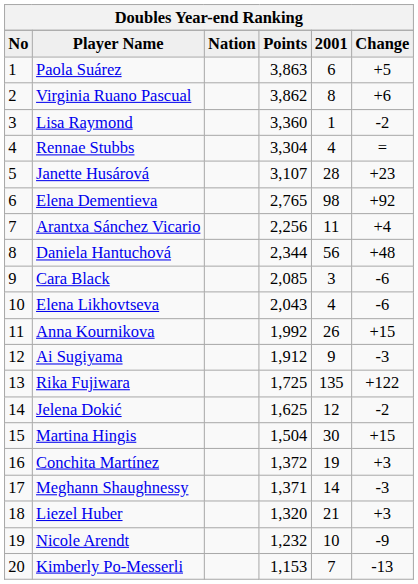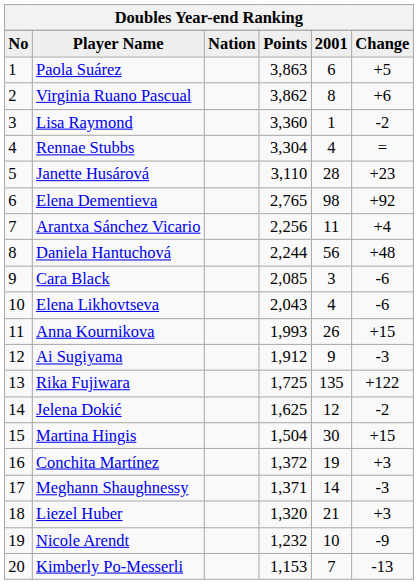Janette Husárová | Points: 3,107 -> 3,110
Daniela Hantuchová | Points: 2,344 -> 2,244
Anna Kournikova | Points: 1,992 -> 1,993
